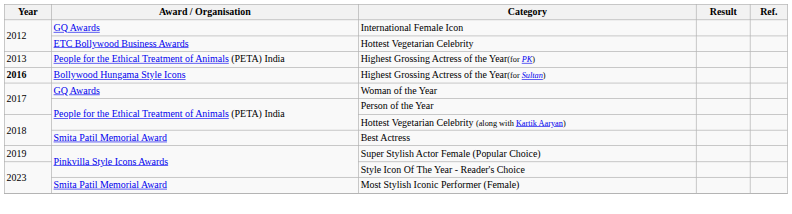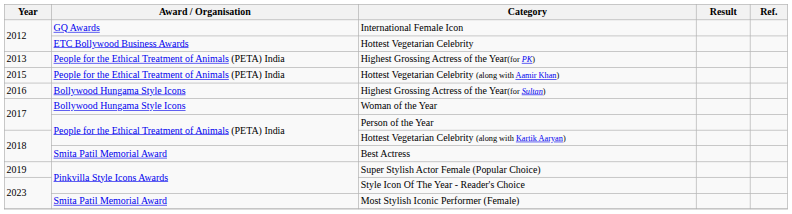+ row: 2015 | People for the Ethical Treatment of Animals (PETA) India | Hottest Vegetarian Celebrity (along with Aamir Khan)
Highest Grossing Actress of the Year(for Sultan) | Year: bold -> normal
Woman of the Year | Award / Organisation: GQ Awards -> Bollywood Hungama Style Icons
